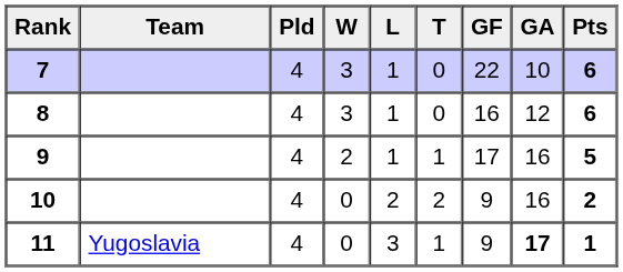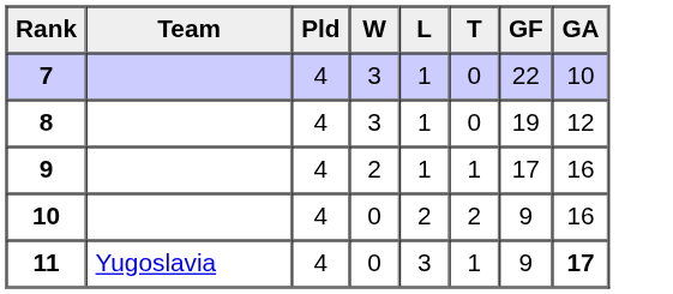- column: Pts | 6 | 6 | 5 | 2 | 1
8 | GF: 16 -> 19
